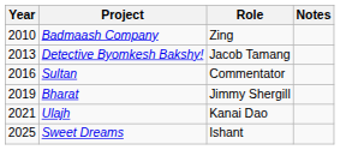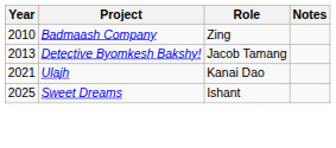- row: 2016 | Sultan | Commentator
- row: 2019 | Bharat | Jimmy Shergill
